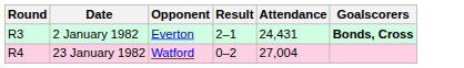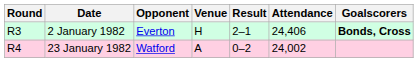+ column: Venue | H | A
2 January 1982 | Attendance: 24,431 -> 24,406
23 January 1982 | Attendance: 27,004 -> 24,002
